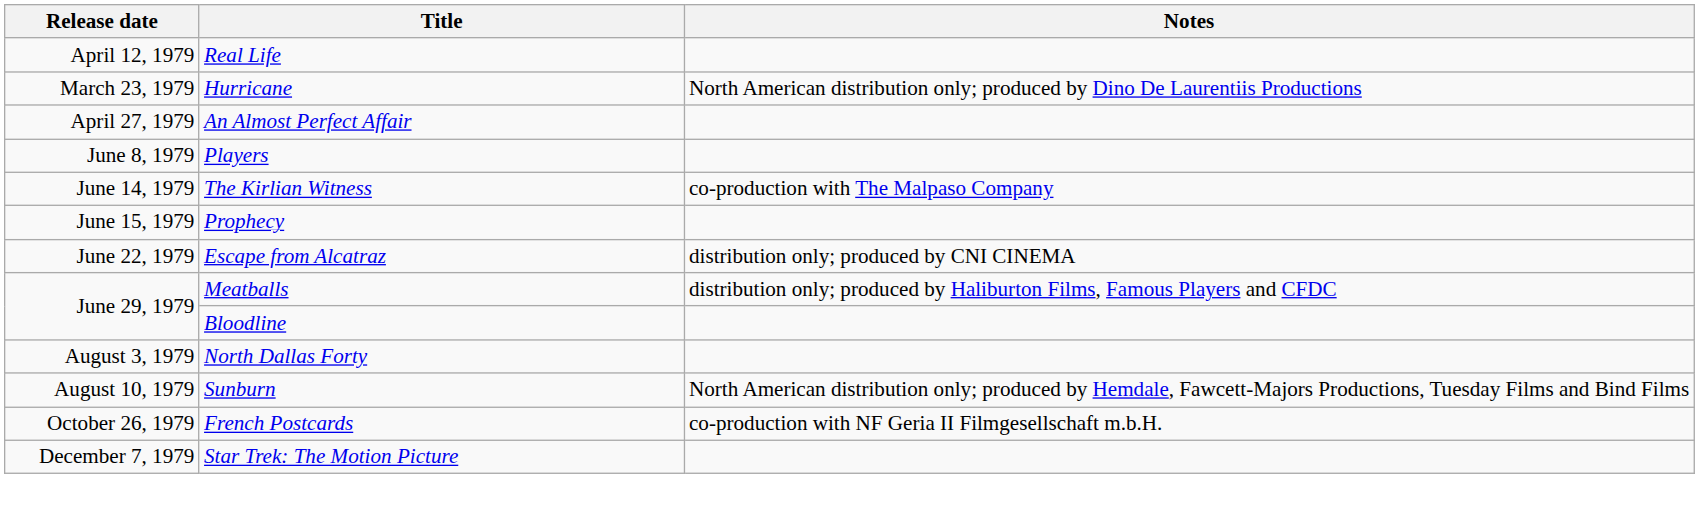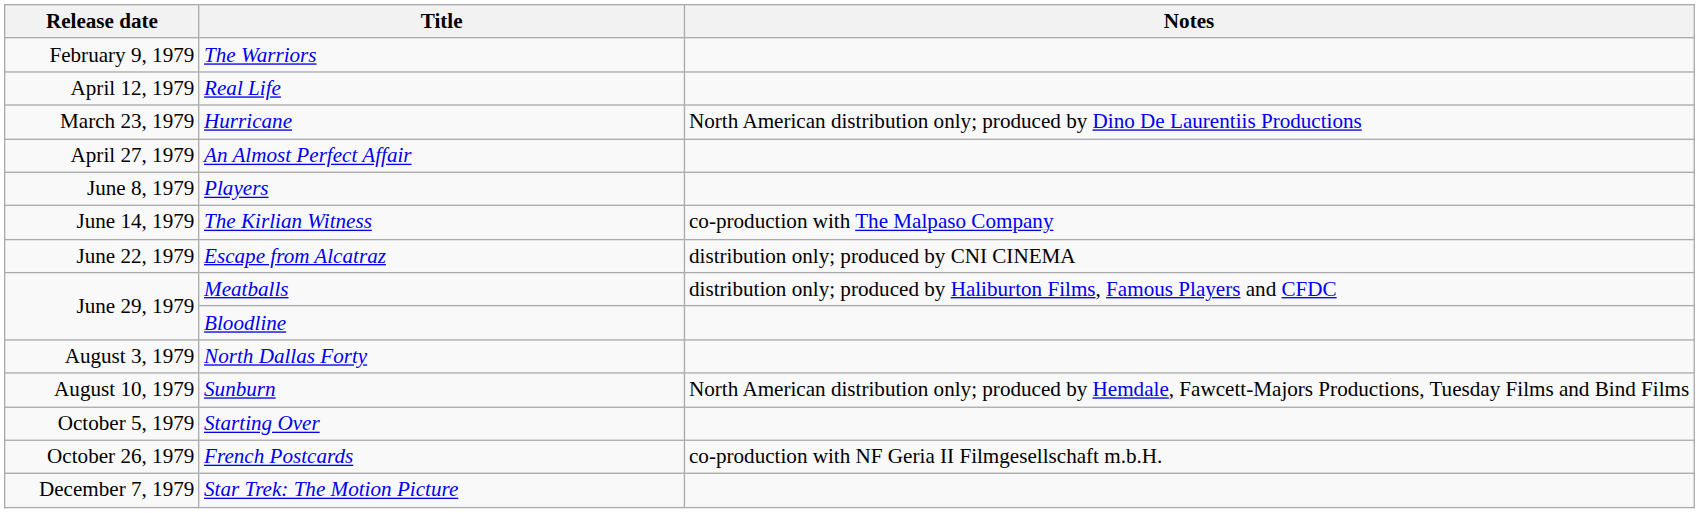+ row: February 9, 1979 | The Warriors
- row: June 15, 1979 | Prophecy
+ row: October 5, 1979 | Starting Over
